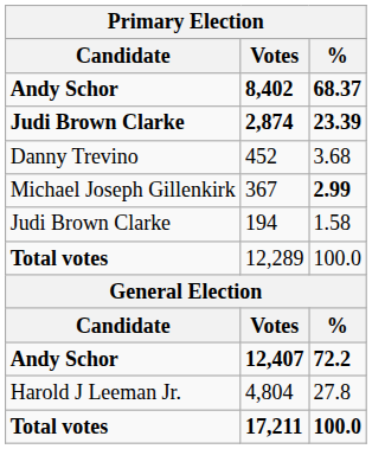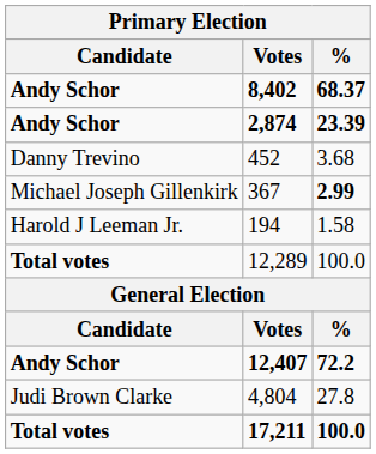2,874 | Candidate: Judi Brown Clarke -> Andy Schor
194 | Candidate: Judi Brown Clarke -> Harold J Leeman Jr.
4,804 | Candidate: Harold J Leeman Jr. -> Judi Brown Clarke
